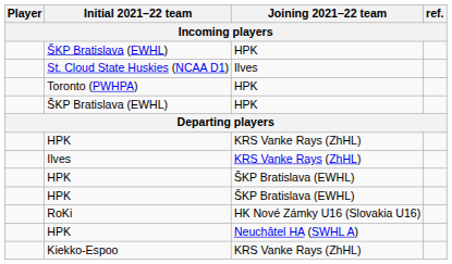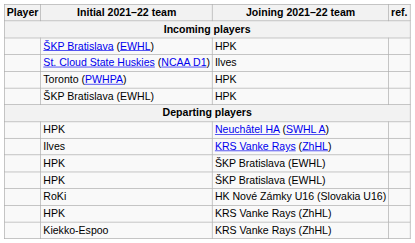rows swapped: HPK / Neuchâtel HA (SWHL A) <-> HPK / KRS Vanke Rays (ZhHL)
